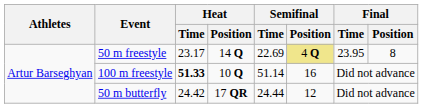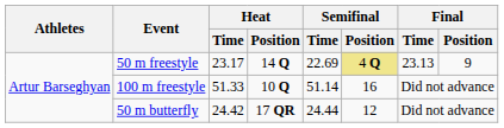50 m freestyle | Final / Time: 23.95 -> 23.13
50 m freestyle | Final / Position: 8 -> 9
100 m freestyle | Heat / Time: bold -> normal
